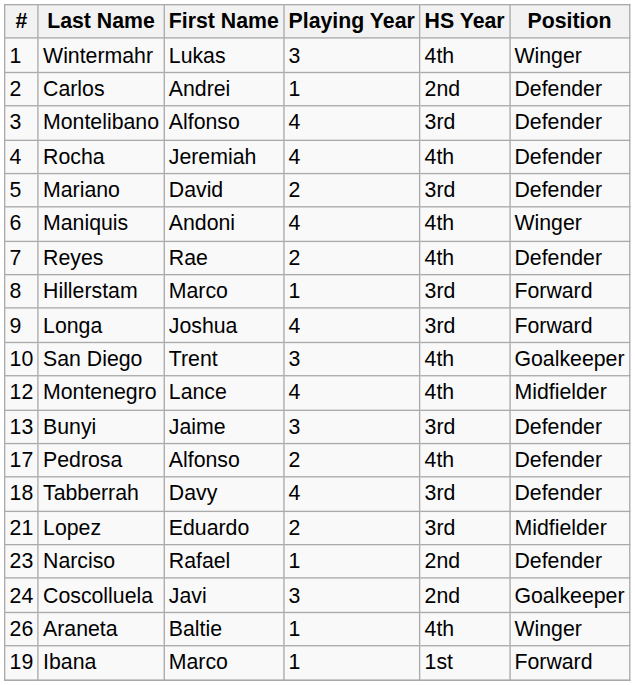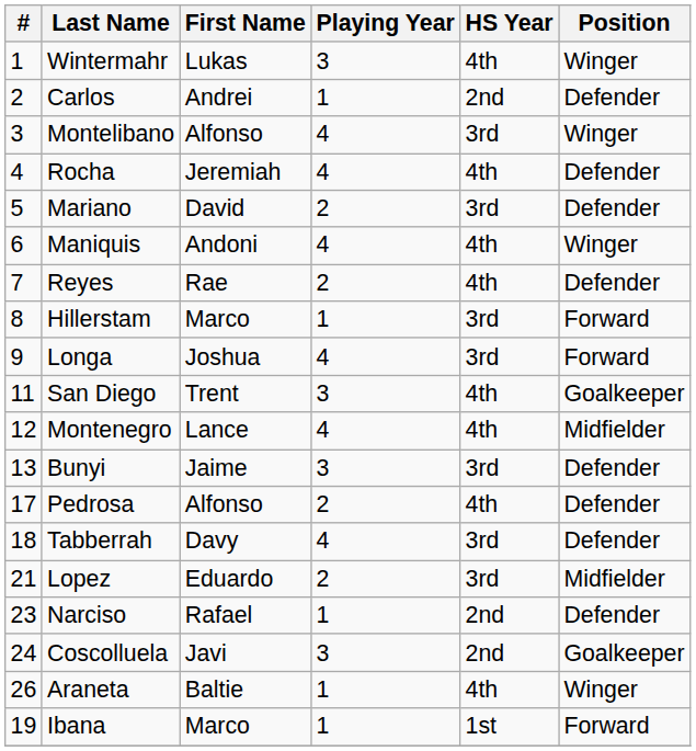Montelibano | Position: Defender -> Winger
San Diego | #: 10 -> 11
